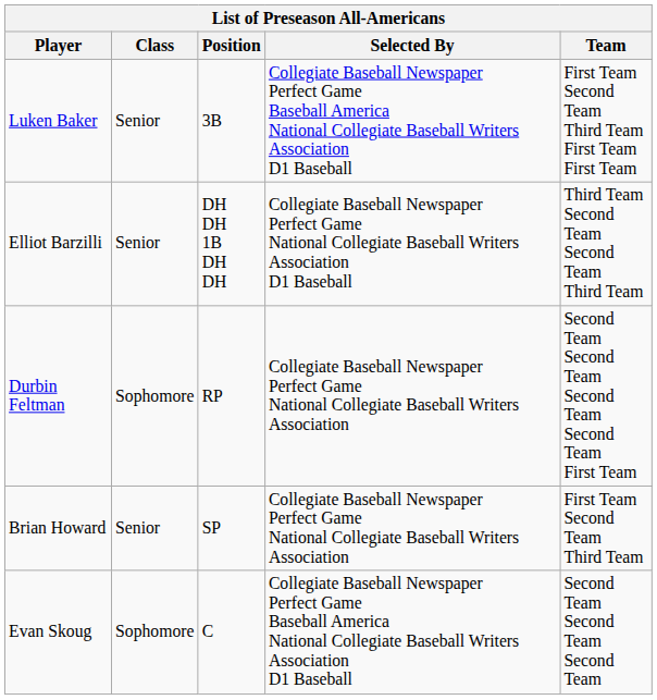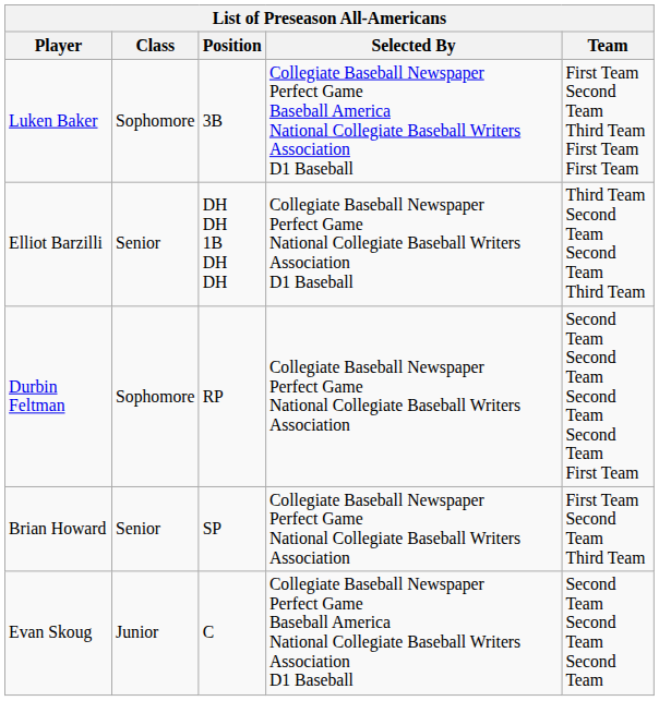Luken Baker | Class: Senior -> Sophomore
Evan Skoug | Class: Sophomore -> Junior
